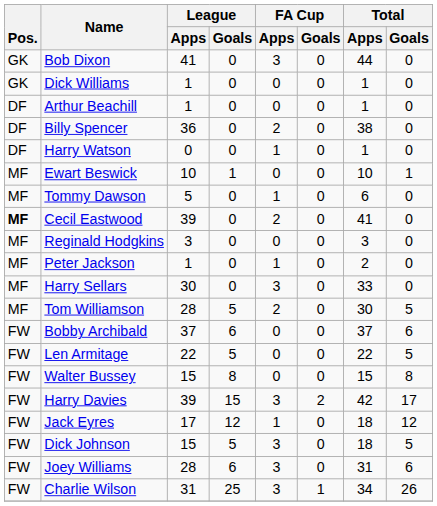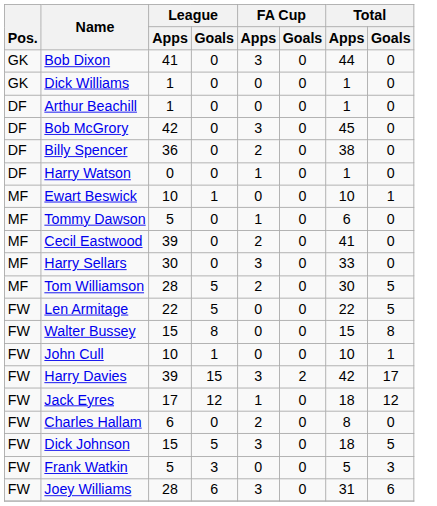+ row: DF | Bob McGrory | 42 | 0 | 3 | 0 | 45 | 0
Cecil Eastwood | Pos.: bold -> normal
- row: MF | Reginald Hodgkins | 3 | 0 | 0 | 0 | 3 | 0
- row: MF | Peter Jackson | 1 | 0 | 1 | 0 | 2 | 0
- row: FW | Bobby Archibald | 37 | 6 | 0 | 0 | 37 | 6
+ row: FW | John Cull | 10 | 1 | 0 | 0 | 10 | 1
+ row: FW | Charles Hallam | 6 | 0 | 2 | 0 | 8 | 0
+ row: FW | Frank Watkin | 5 | 3 | 0 | 0 | 5 | 3
- row: FW | Charlie Wilson | 31 | 25 | 3 | 1 | 34 | 26
